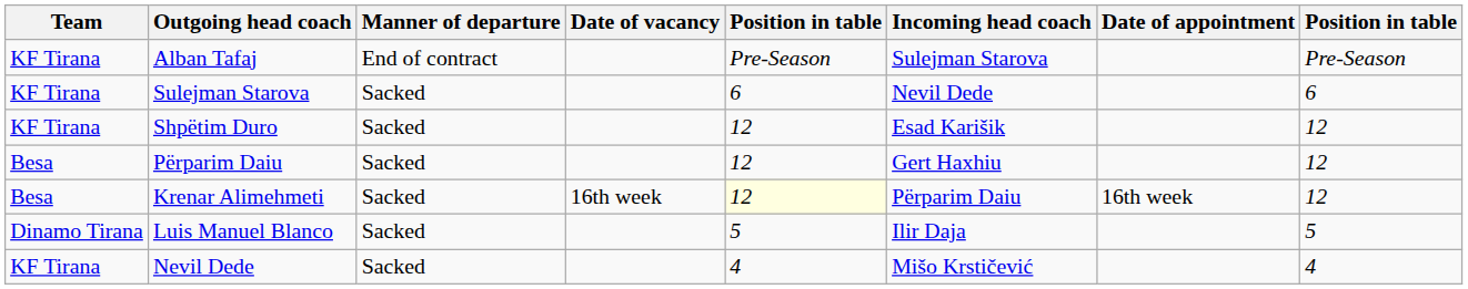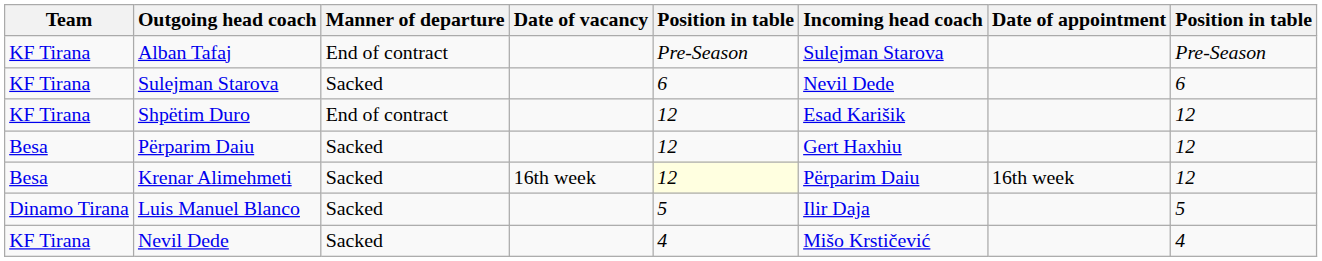Shpëtim Duro | Manner of departure: Sacked -> End of contract
